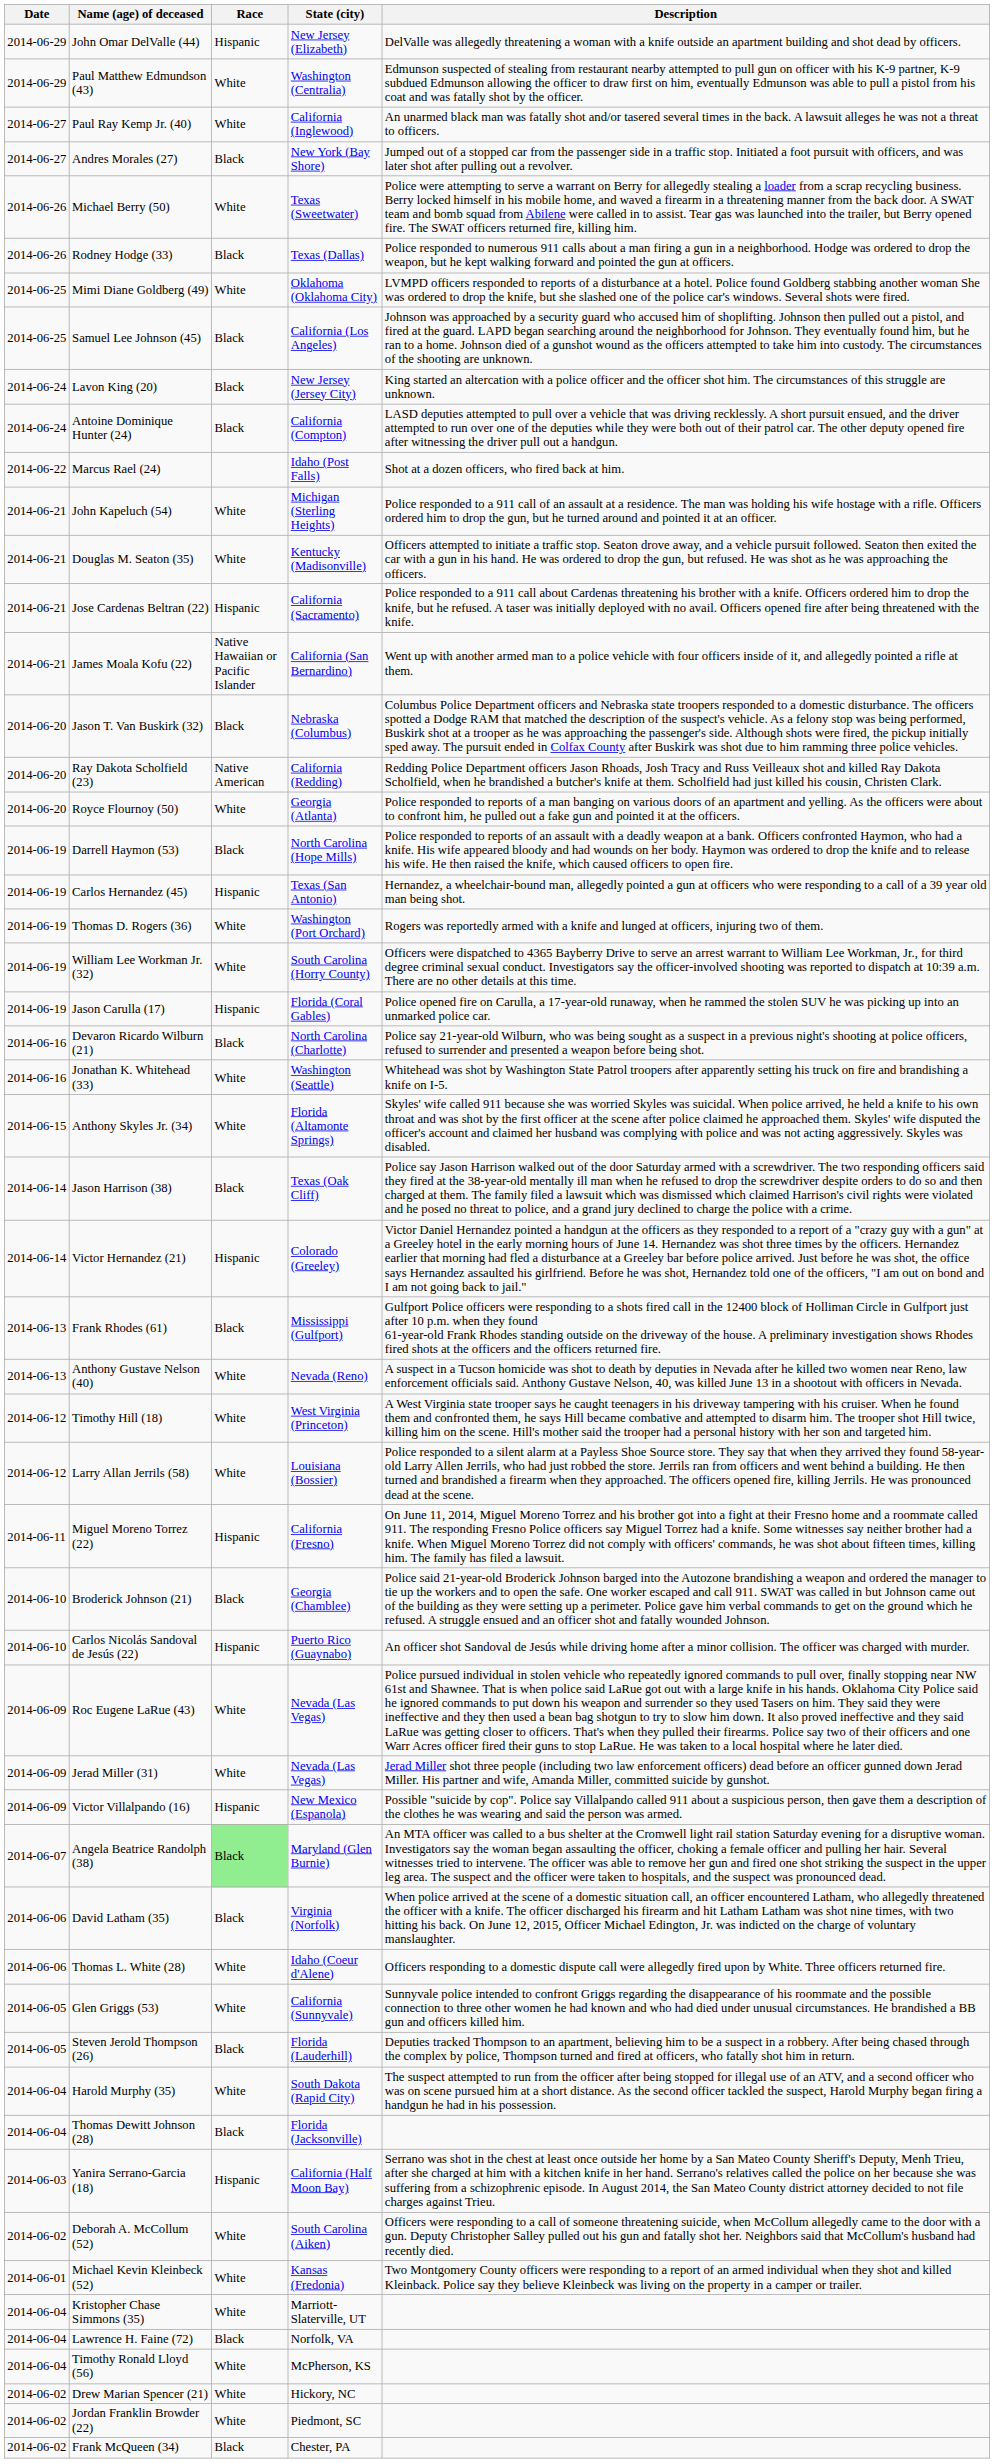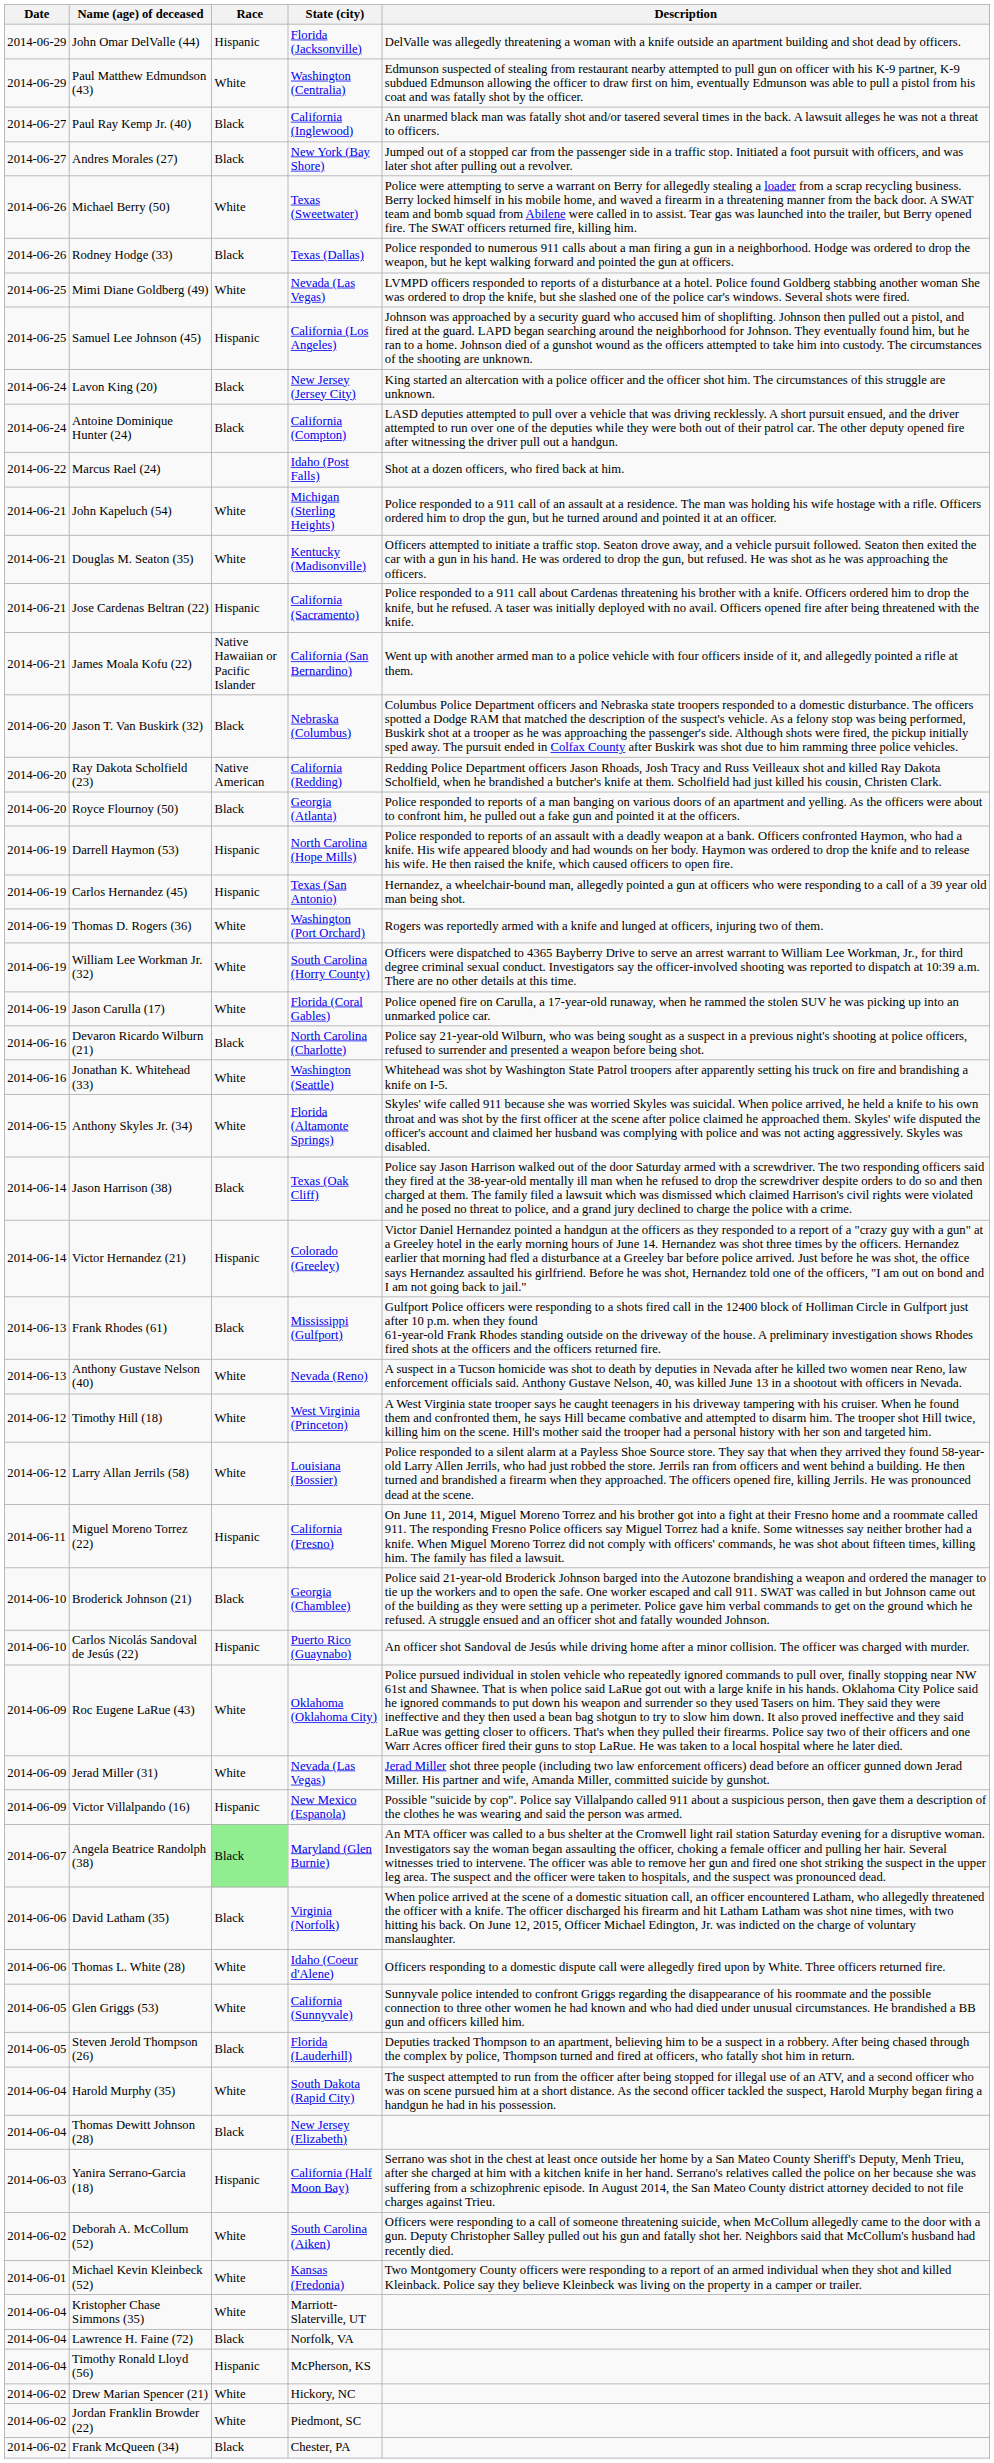John Omar DelValle (44) | State (city): New Jersey (Elizabeth) -> Florida (Jacksonville)
Paul Ray Kemp Jr. (40) | Race: White -> Black
Mimi Diane Goldberg (49) | State (city): Oklahoma (Oklahoma City) -> Nevada (Las Vegas)
Samuel Lee Johnson (45) | Race: Black -> Hispanic
Royce Flournoy (50) | Race: White -> Black
Darrell Haymon (53) | Race: Black -> Hispanic
Jason Carulla (17) | Race: Hispanic -> White
Roc Eugene LaRue (43) | State (city): Nevada (Las Vegas) -> Oklahoma (Oklahoma City)
Thomas Dewitt Johnson (28) | State (city): Florida (Jacksonville) -> New Jersey (Elizabeth)
Timothy Ronald Lloyd (56) | Race: White -> Hispanic
